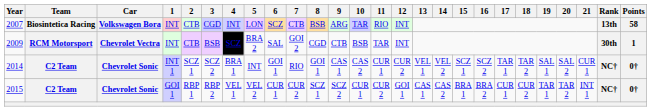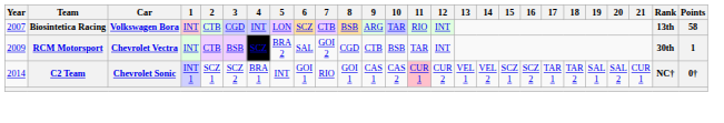2014 | 11: no background -> pink background
- row: 2015 | C2 Team | Chevrolet Sonic | GOI 1 | RBP 1 | RBP 2 | VEL 1 | VEL 2 | CUR 1 | CUR 2 | SCZ 1 | SCZ 2 | CUR 1 | CUR 2 | GOI 1 | CAS 1 | CAS 2 | BRA 1 | BRA 2 | CUR 1 | CUR 2 | TAR 1 | TAR 2 | INT 1 | NC† | 0†
